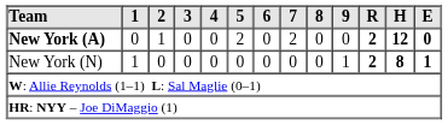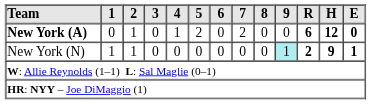New York (A) | 4: 0 -> 1
New York (A) | R: 2 -> 6
New York (N) | 2: 0 -> 1
New York (N) | 9: no background -> paleturquoise background
New York (N) | H: 8 -> 9
